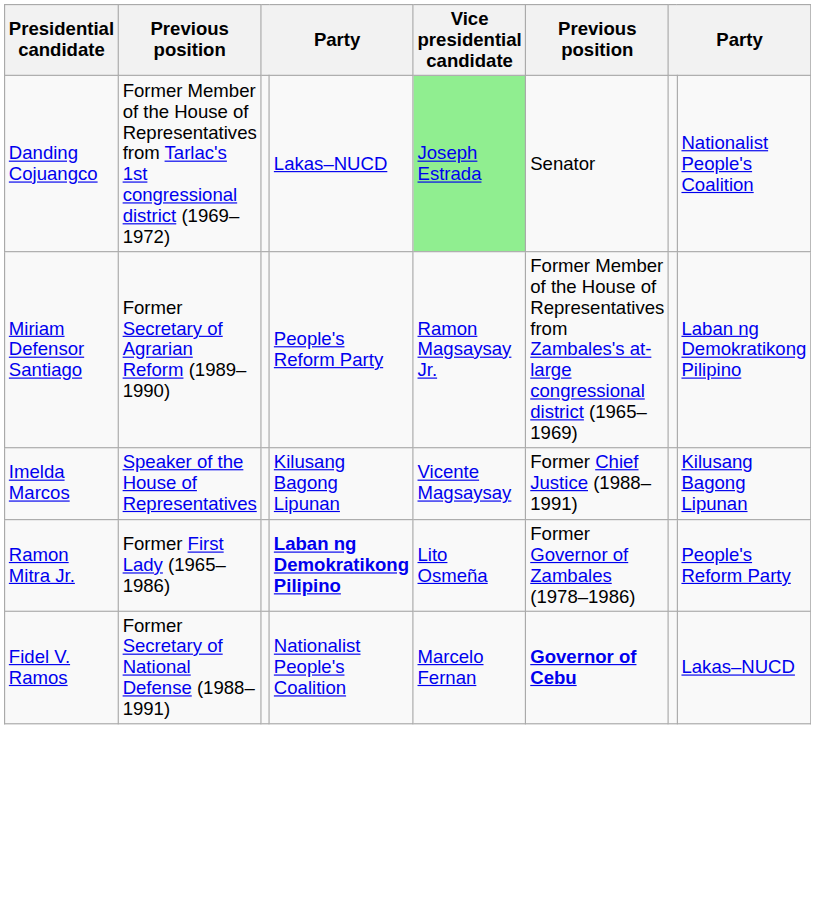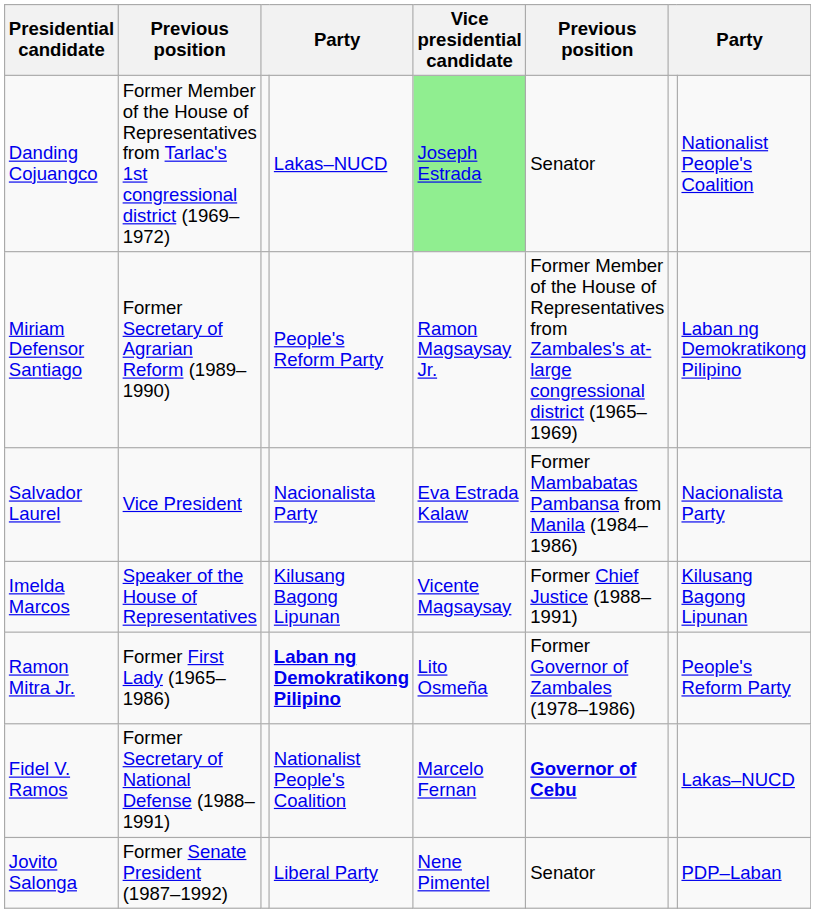+ row: Salvador Laurel | Vice President | Nacionalista Party | Eva Estrada Kalaw | Former Mambabatas Pambansa from Manila (1984–1986) | Nacionalista Party
+ row: Jovito Salonga | Former Senate President (1987–1992) | Liberal Party | Nene Pimentel | Senator | PDP–Laban
